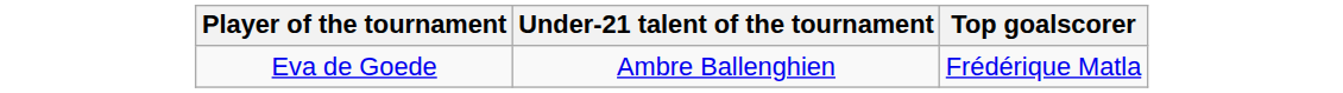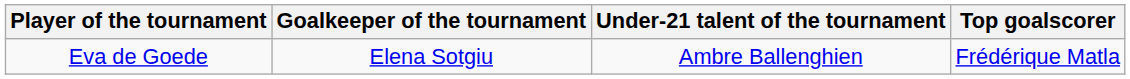+ column: Goalkeeper of the tournament | Elena Sotgiu
